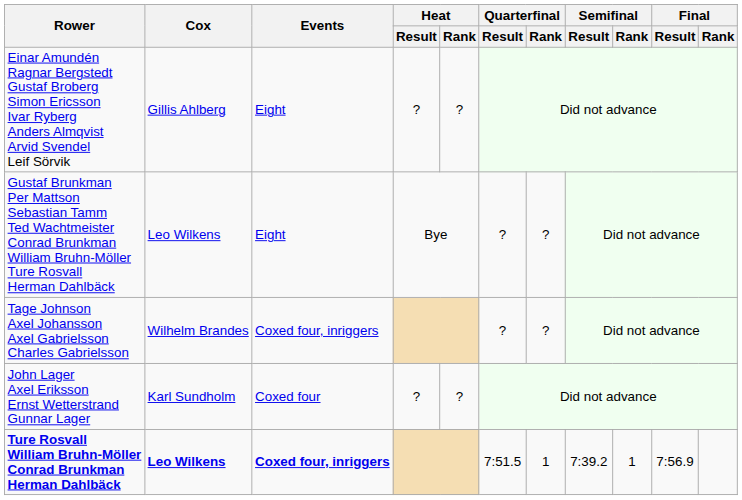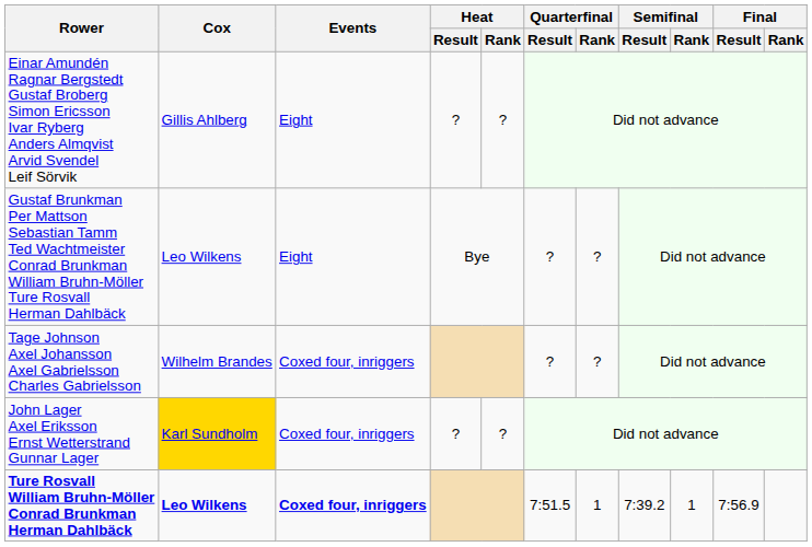John Lager Axel Eriksson Ernst Wetterstrand Gunnar Lager | Cox: no background -> gold background
John Lager Axel Eriksson Ernst Wetterstrand Gunnar Lager | Events: Coxed four -> Coxed four, inriggers
